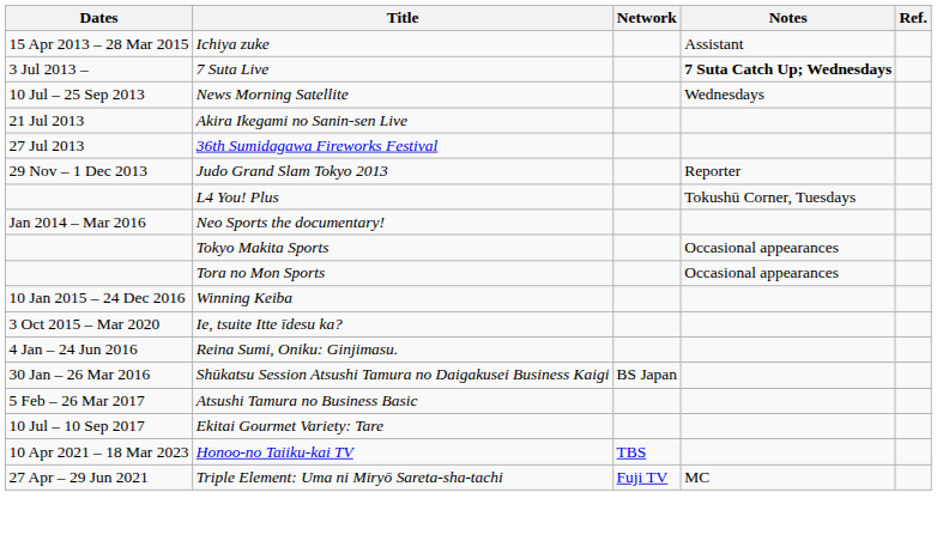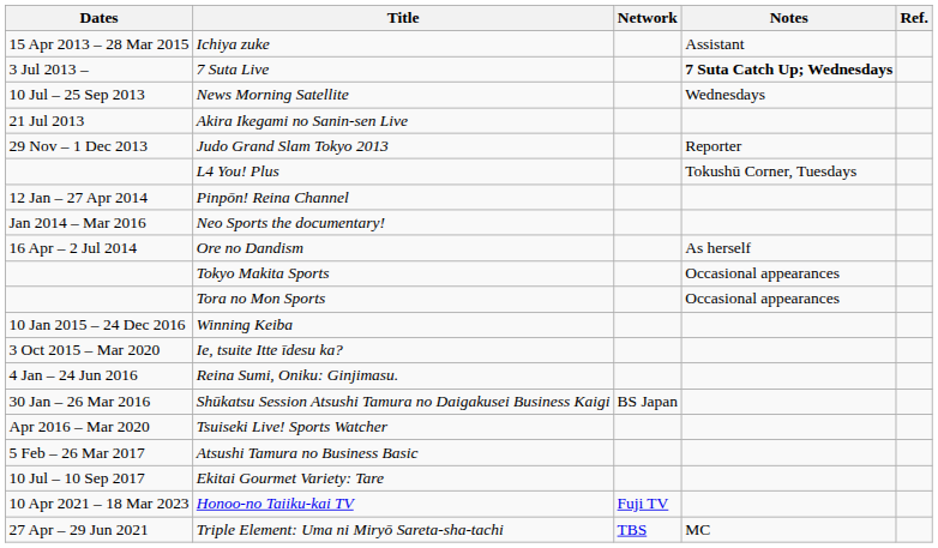- row: 27 Jul 2013 | 36th Sumidagawa Fireworks Festival
+ row: 12 Jan – 27 Apr 2014 | Pinpōn! Reina Channel
+ row: 16 Apr – 2 Jul 2014 | Ore no Dandism | As herself
+ row: Apr 2016 – Mar 2020 | Tsuiseki Live! Sports Watcher
Honoo-no Taiiku-kai TV | Network: TBS -> Fuji TV
Triple Element: Uma ni Miryō Sareta-sha-tachi | Network: Fuji TV -> TBS
